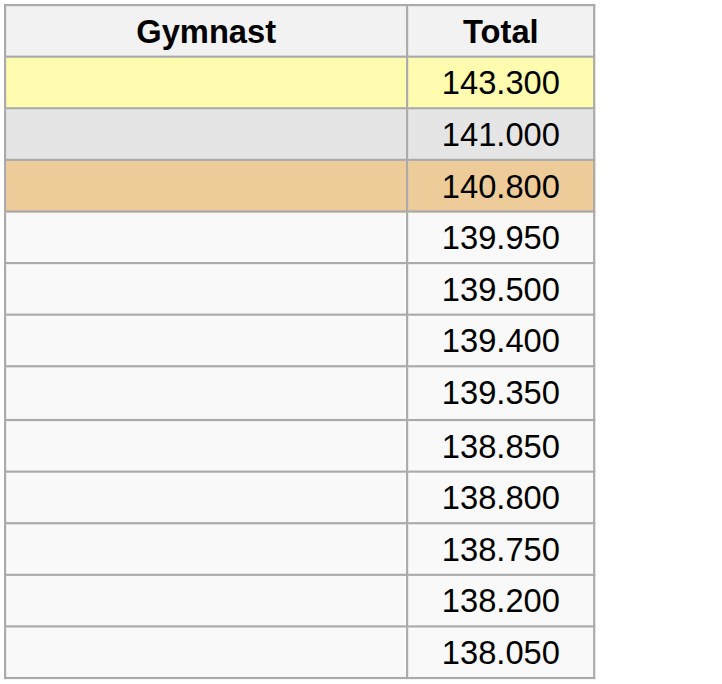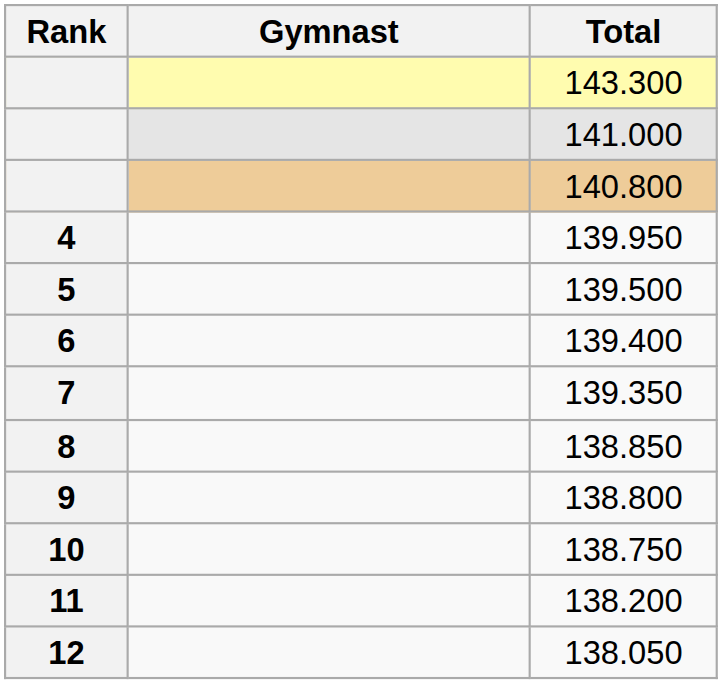+ column: Rank | 4 | 5 | 6 | 7 | 8 | 9 | 10 | 11 | 12
